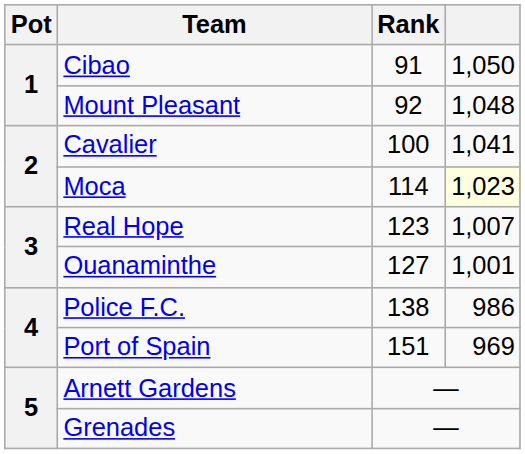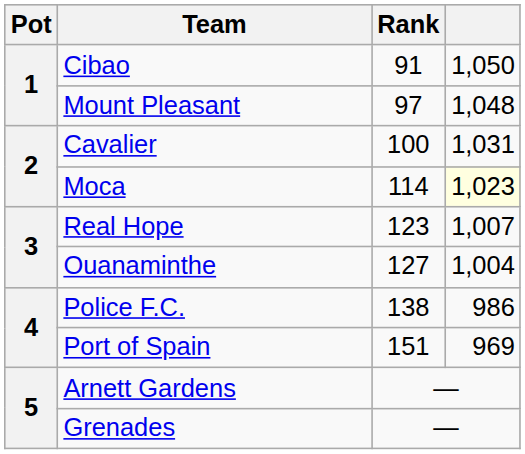Mount Pleasant | Rank: 92 -> 97
Cavalier | column 4: 1,041 -> 1,031
Ouanaminthe | column 4: 1,001 -> 1,004
